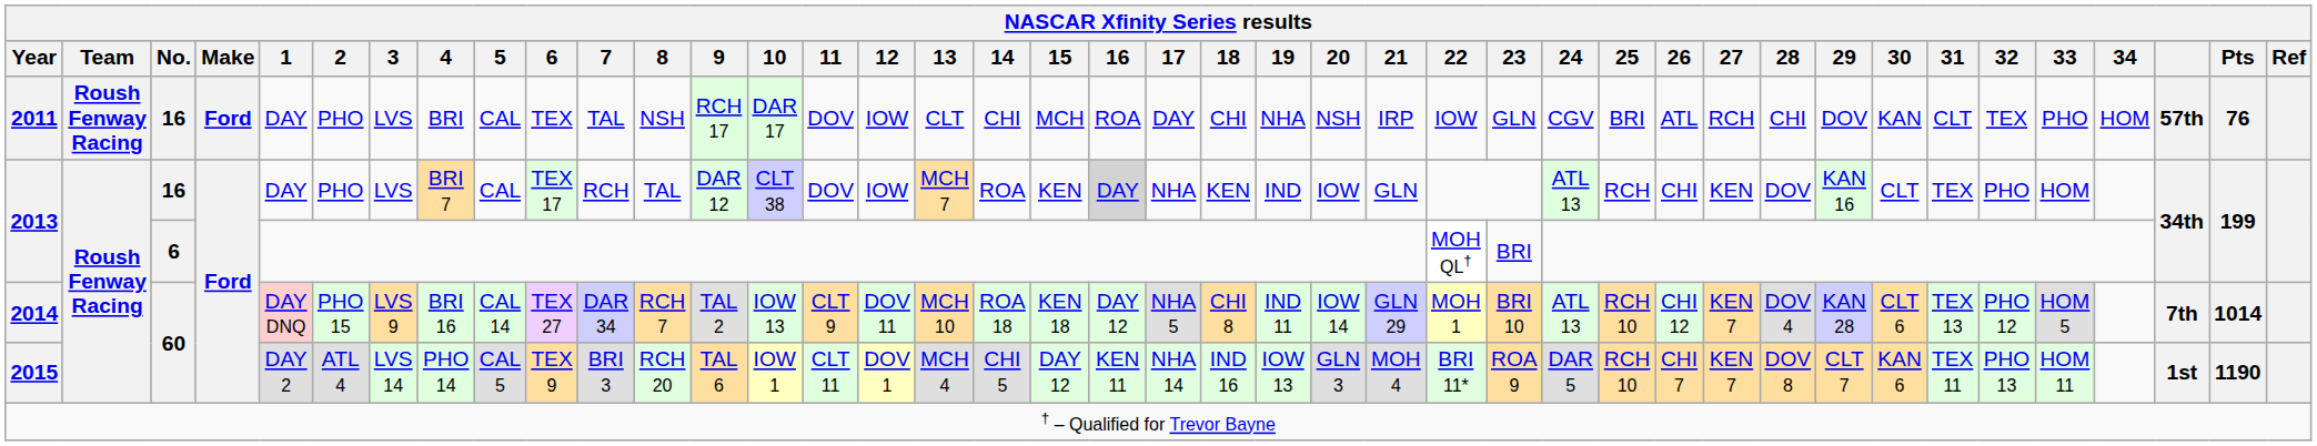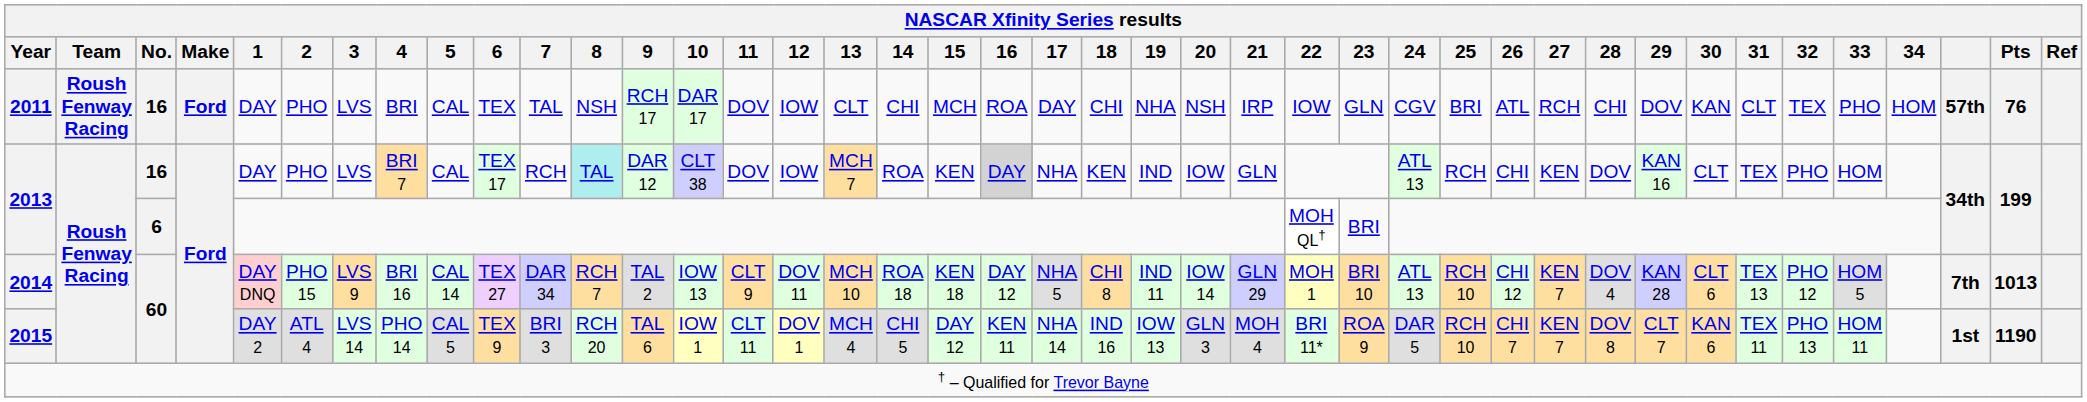2013 / 16 | 8: no background -> paleturquoise background
2014 | Pts: 1014 -> 1013
